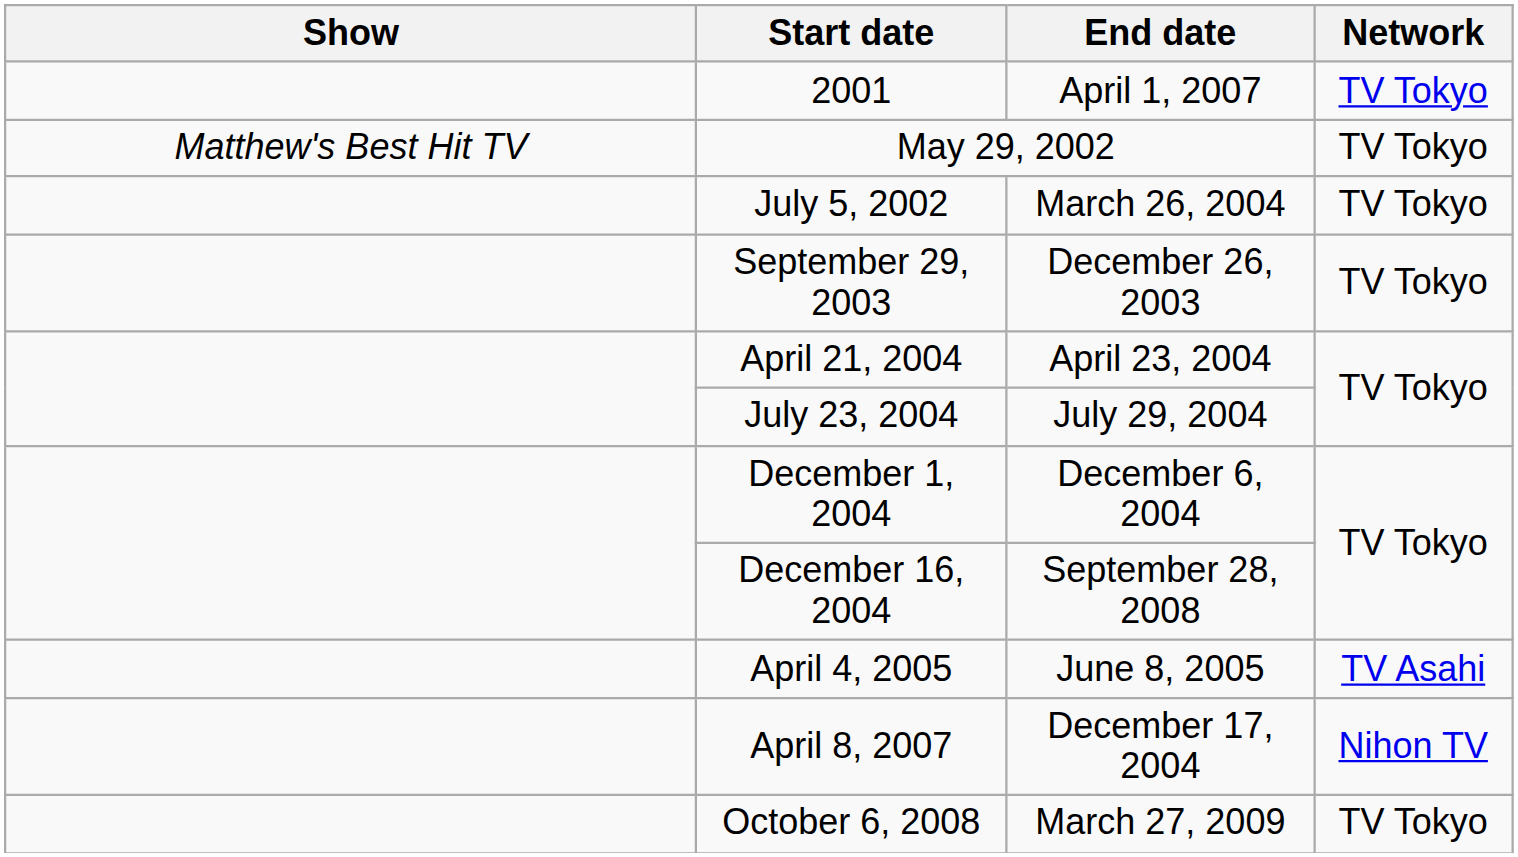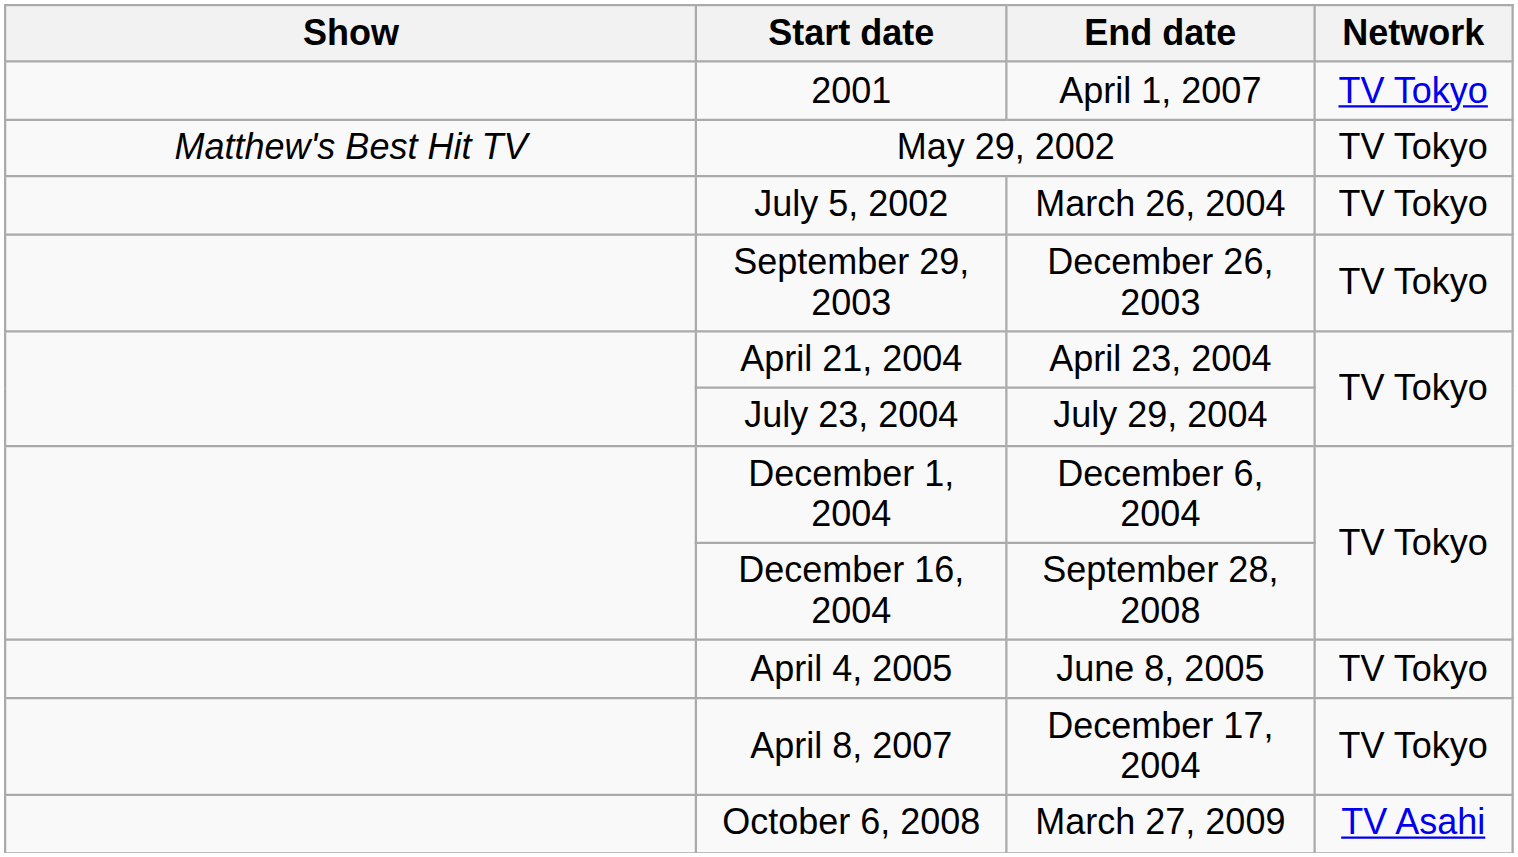April 4, 2005 | Network: TV Asahi -> TV Tokyo
April 8, 2007 | Network: Nihon TV -> TV Tokyo
October 6, 2008 | Network: TV Tokyo -> TV Asahi
